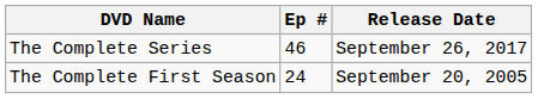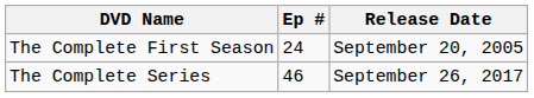rows swapped: The Complete First Season <-> The Complete Series
